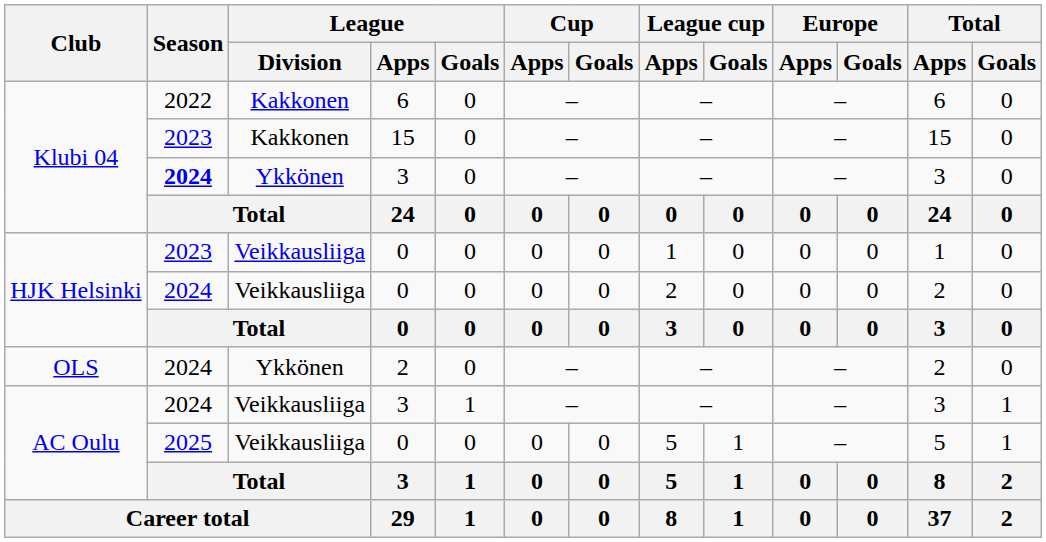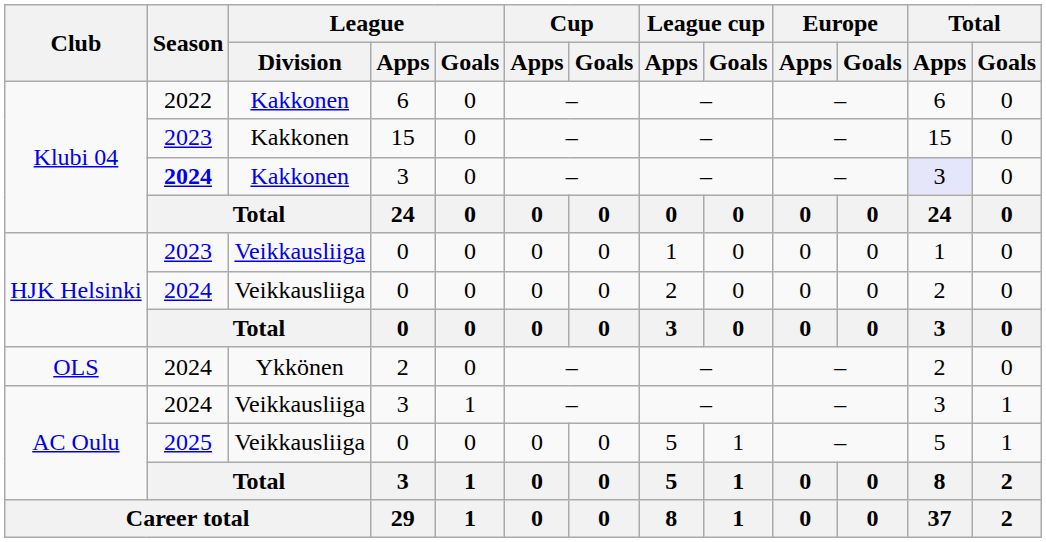Klubi 04 / 3 | League / Division: Ykkönen -> Kakkonen
Klubi 04 / 3 | Total / Apps: no background -> lavender background
